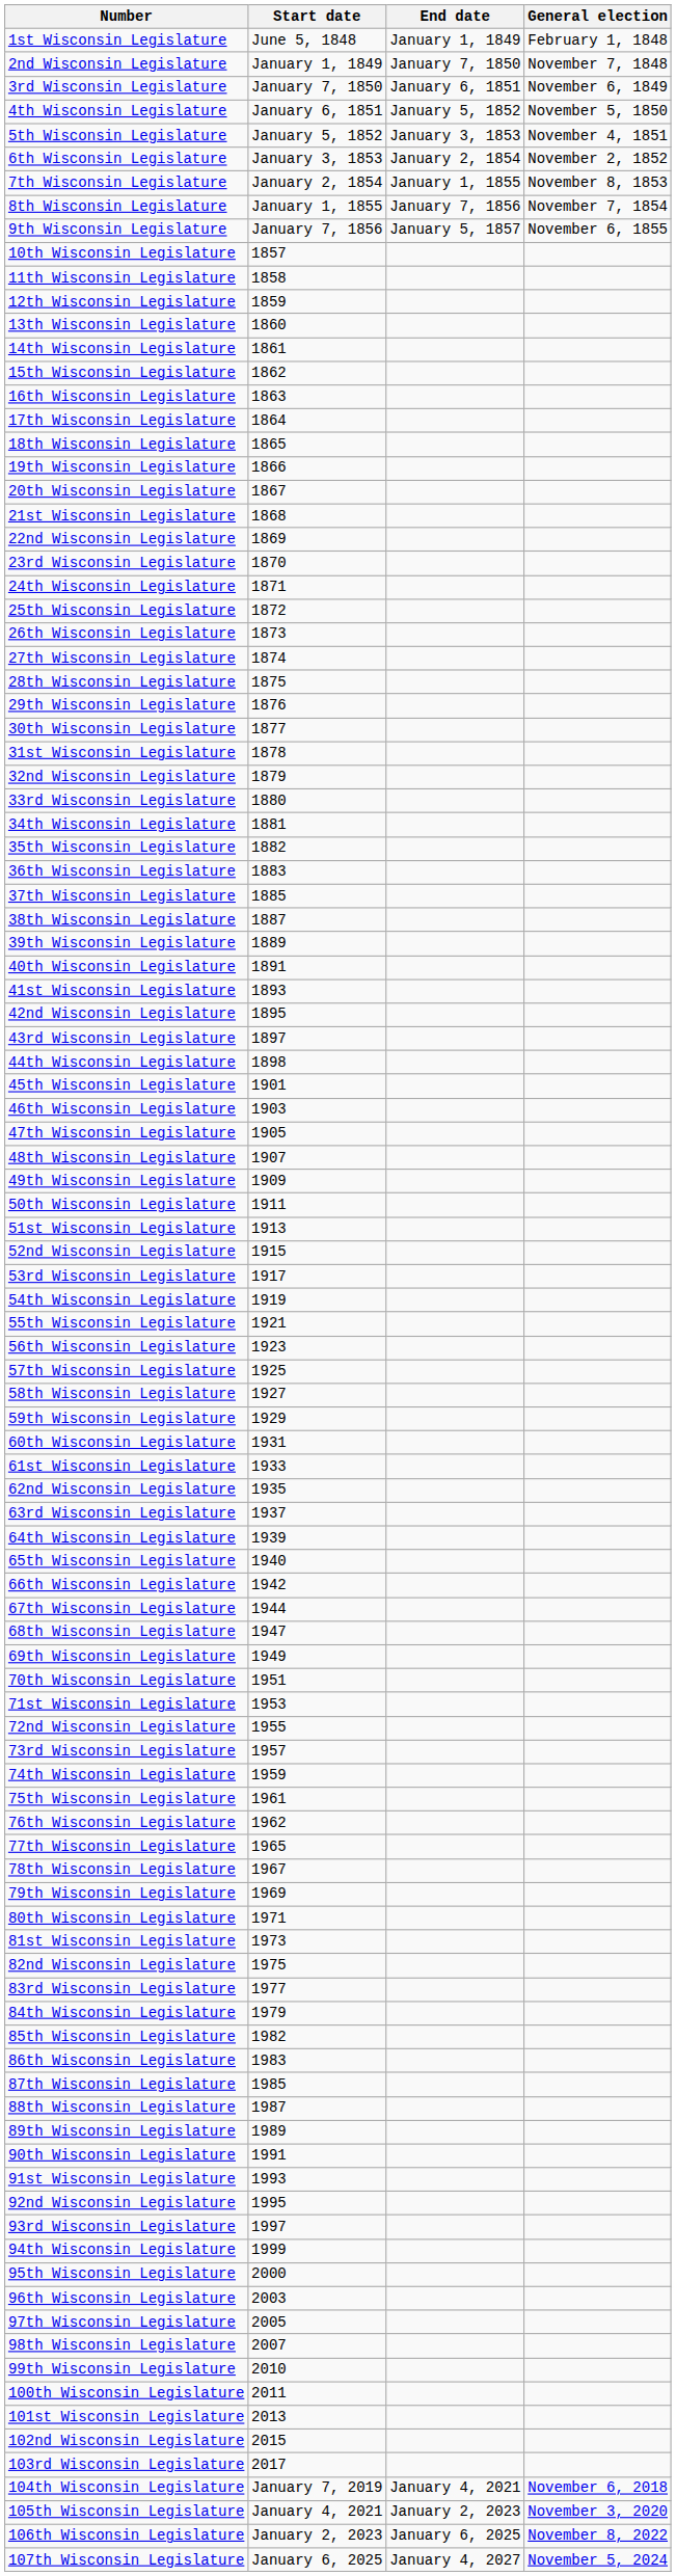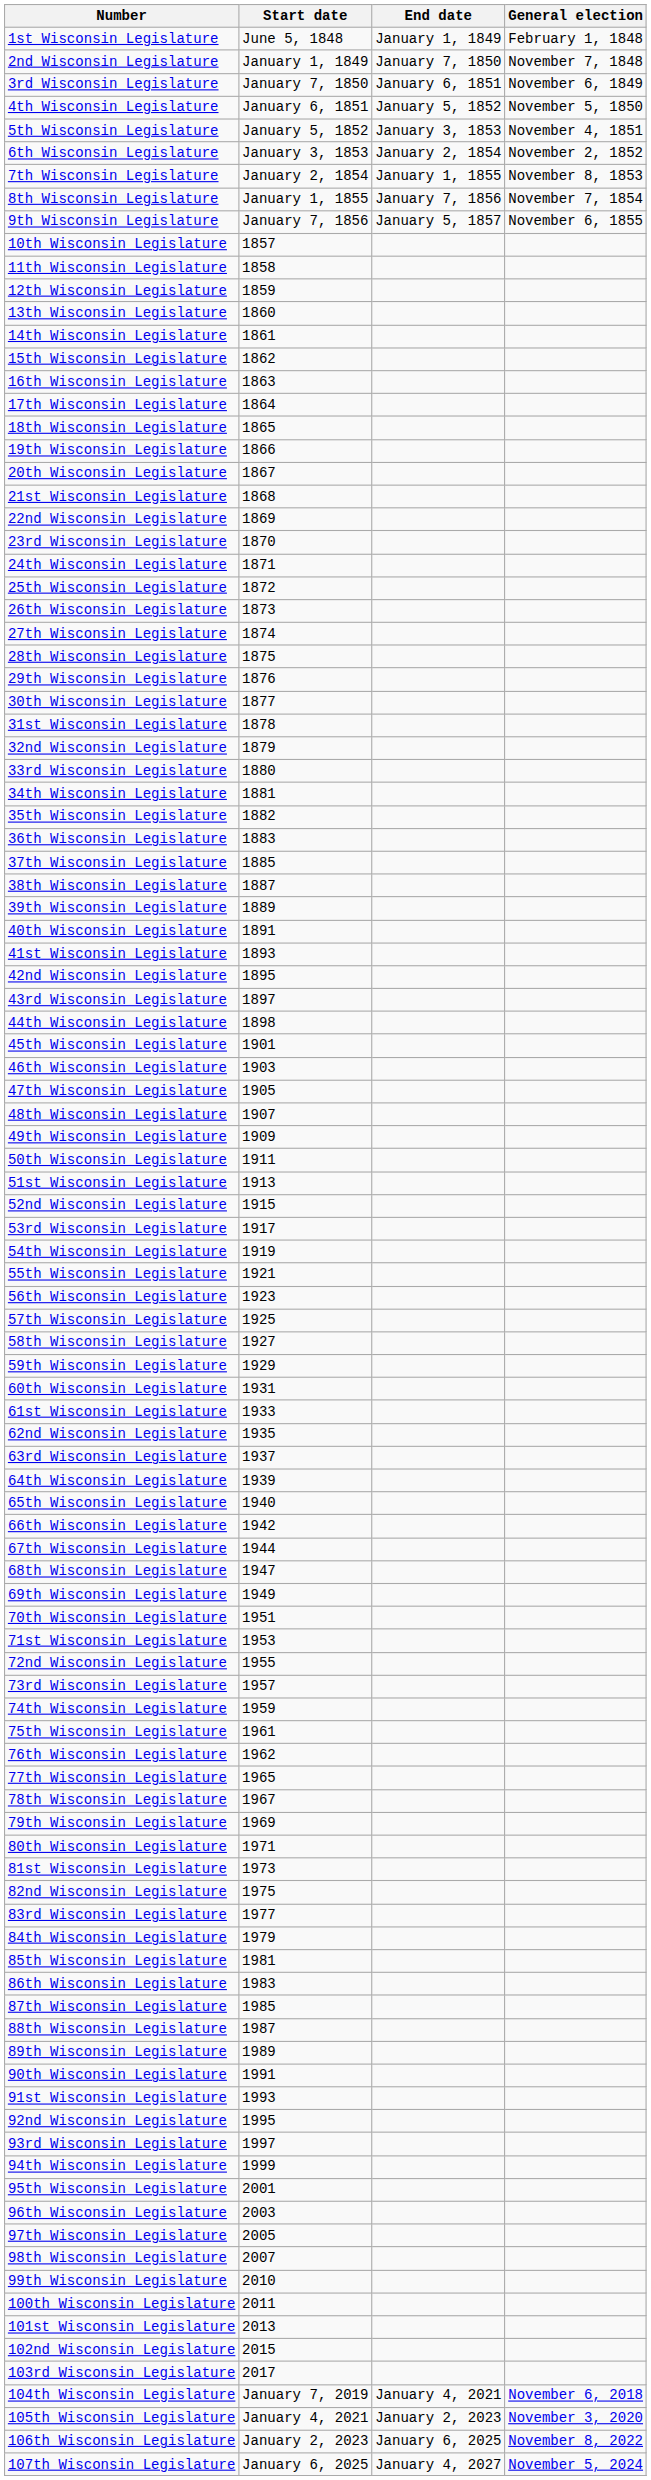85th Wisconsin Legislature | Start date: 1982 -> 1981
95th Wisconsin Legislature | Start date: 2000 -> 2001
